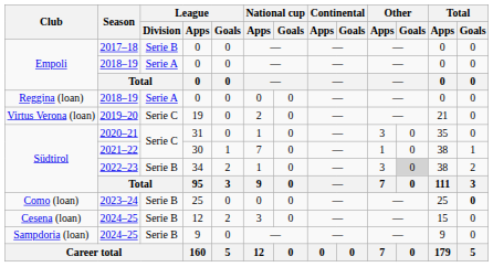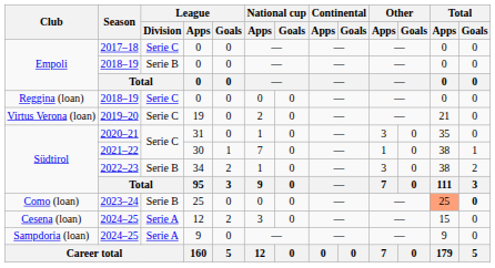2017–18 | League / Division: Serie B -> Serie C
Empoli / 2018–19 | League / Division: Serie A -> Serie B
Reggina (loan) / 2018–19 | League / Division: Serie A -> Serie C
2022–23 | Other / Goals: lightgrey background -> no background
2023–24 | Total / Apps: no background -> lightsalmon background
Cesena (loan) / 2024–25 | League / Division: Serie B -> Serie A
Sampdoria (loan) / 2024–25 | League / Division: Serie B -> Serie A
